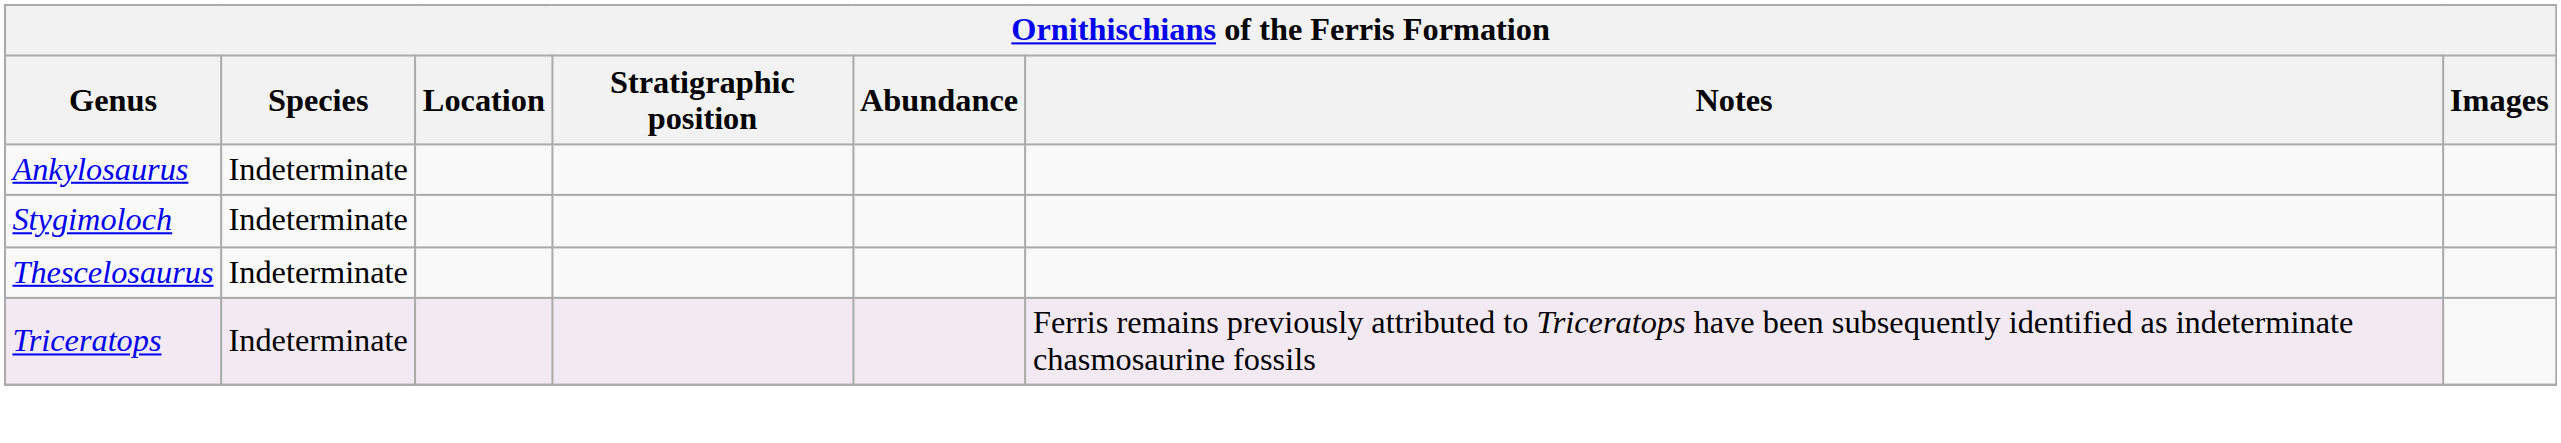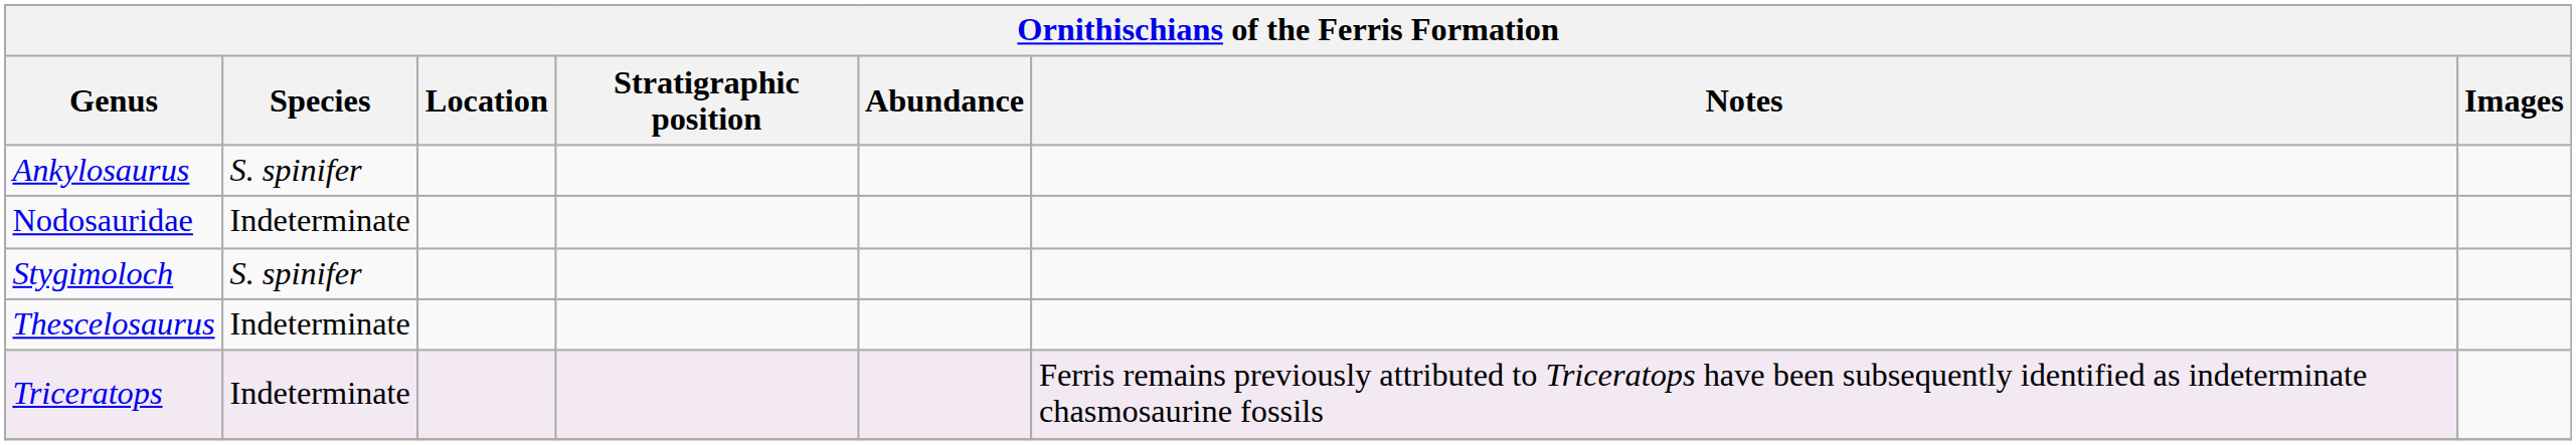Ankylosaurus | Species: Indeterminate -> S. spinifer
+ row: Nodosauridae | Indeterminate
Stygimoloch | Species: Indeterminate -> S. spinifer
